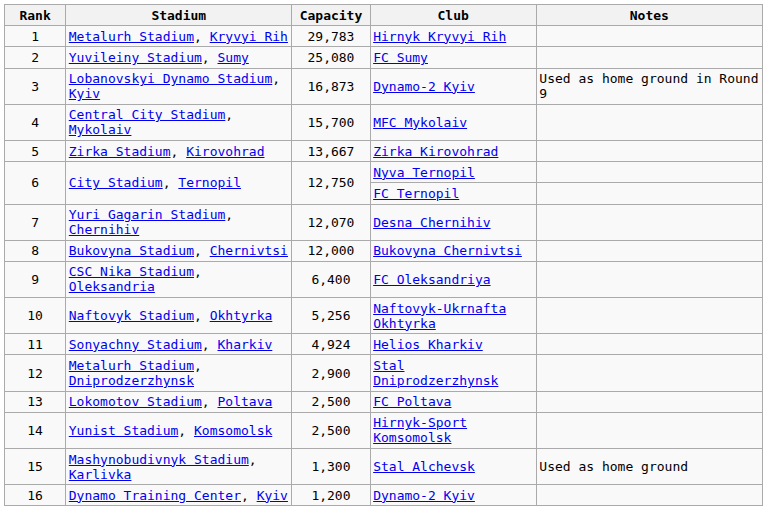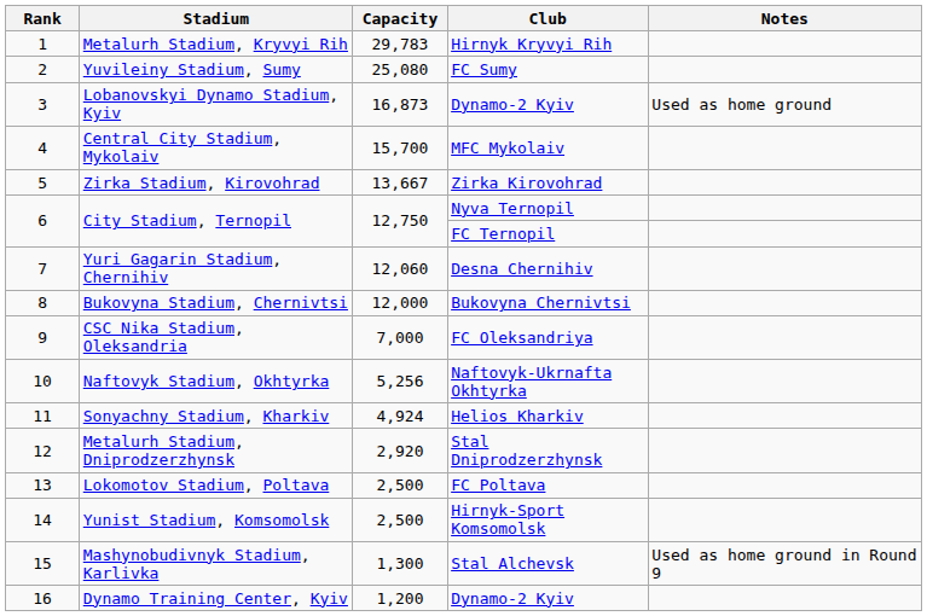Lobanovskyi Dynamo Stadium, Kyiv | Notes: Used as home ground in Round 9 -> Used as home ground
Yuri Gagarin Stadium, Chernihiv | Capacity: 12,070 -> 12,060
CSC Nika Stadium, Oleksandria | Capacity: 6,400 -> 7,000
Metalurh Stadium, Dniprodzerzhynsk | Capacity: 2,900 -> 2,920
Mashynobudivnyk Stadium, Karlivka | Notes: Used as home ground -> Used as home ground in Round 9
